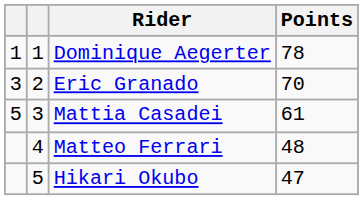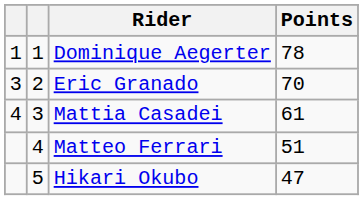Mattia Casadei | column 1: 5 -> 4
Matteo Ferrari | Points: 48 -> 51
